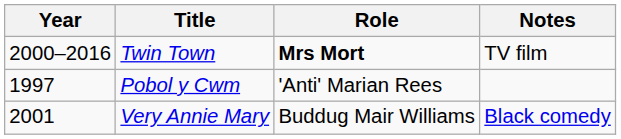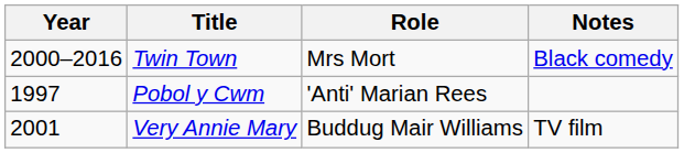Twin Town | Role: bold -> normal
Twin Town | Notes: TV film -> Black comedy
Very Annie Mary | Notes: Black comedy -> TV film
